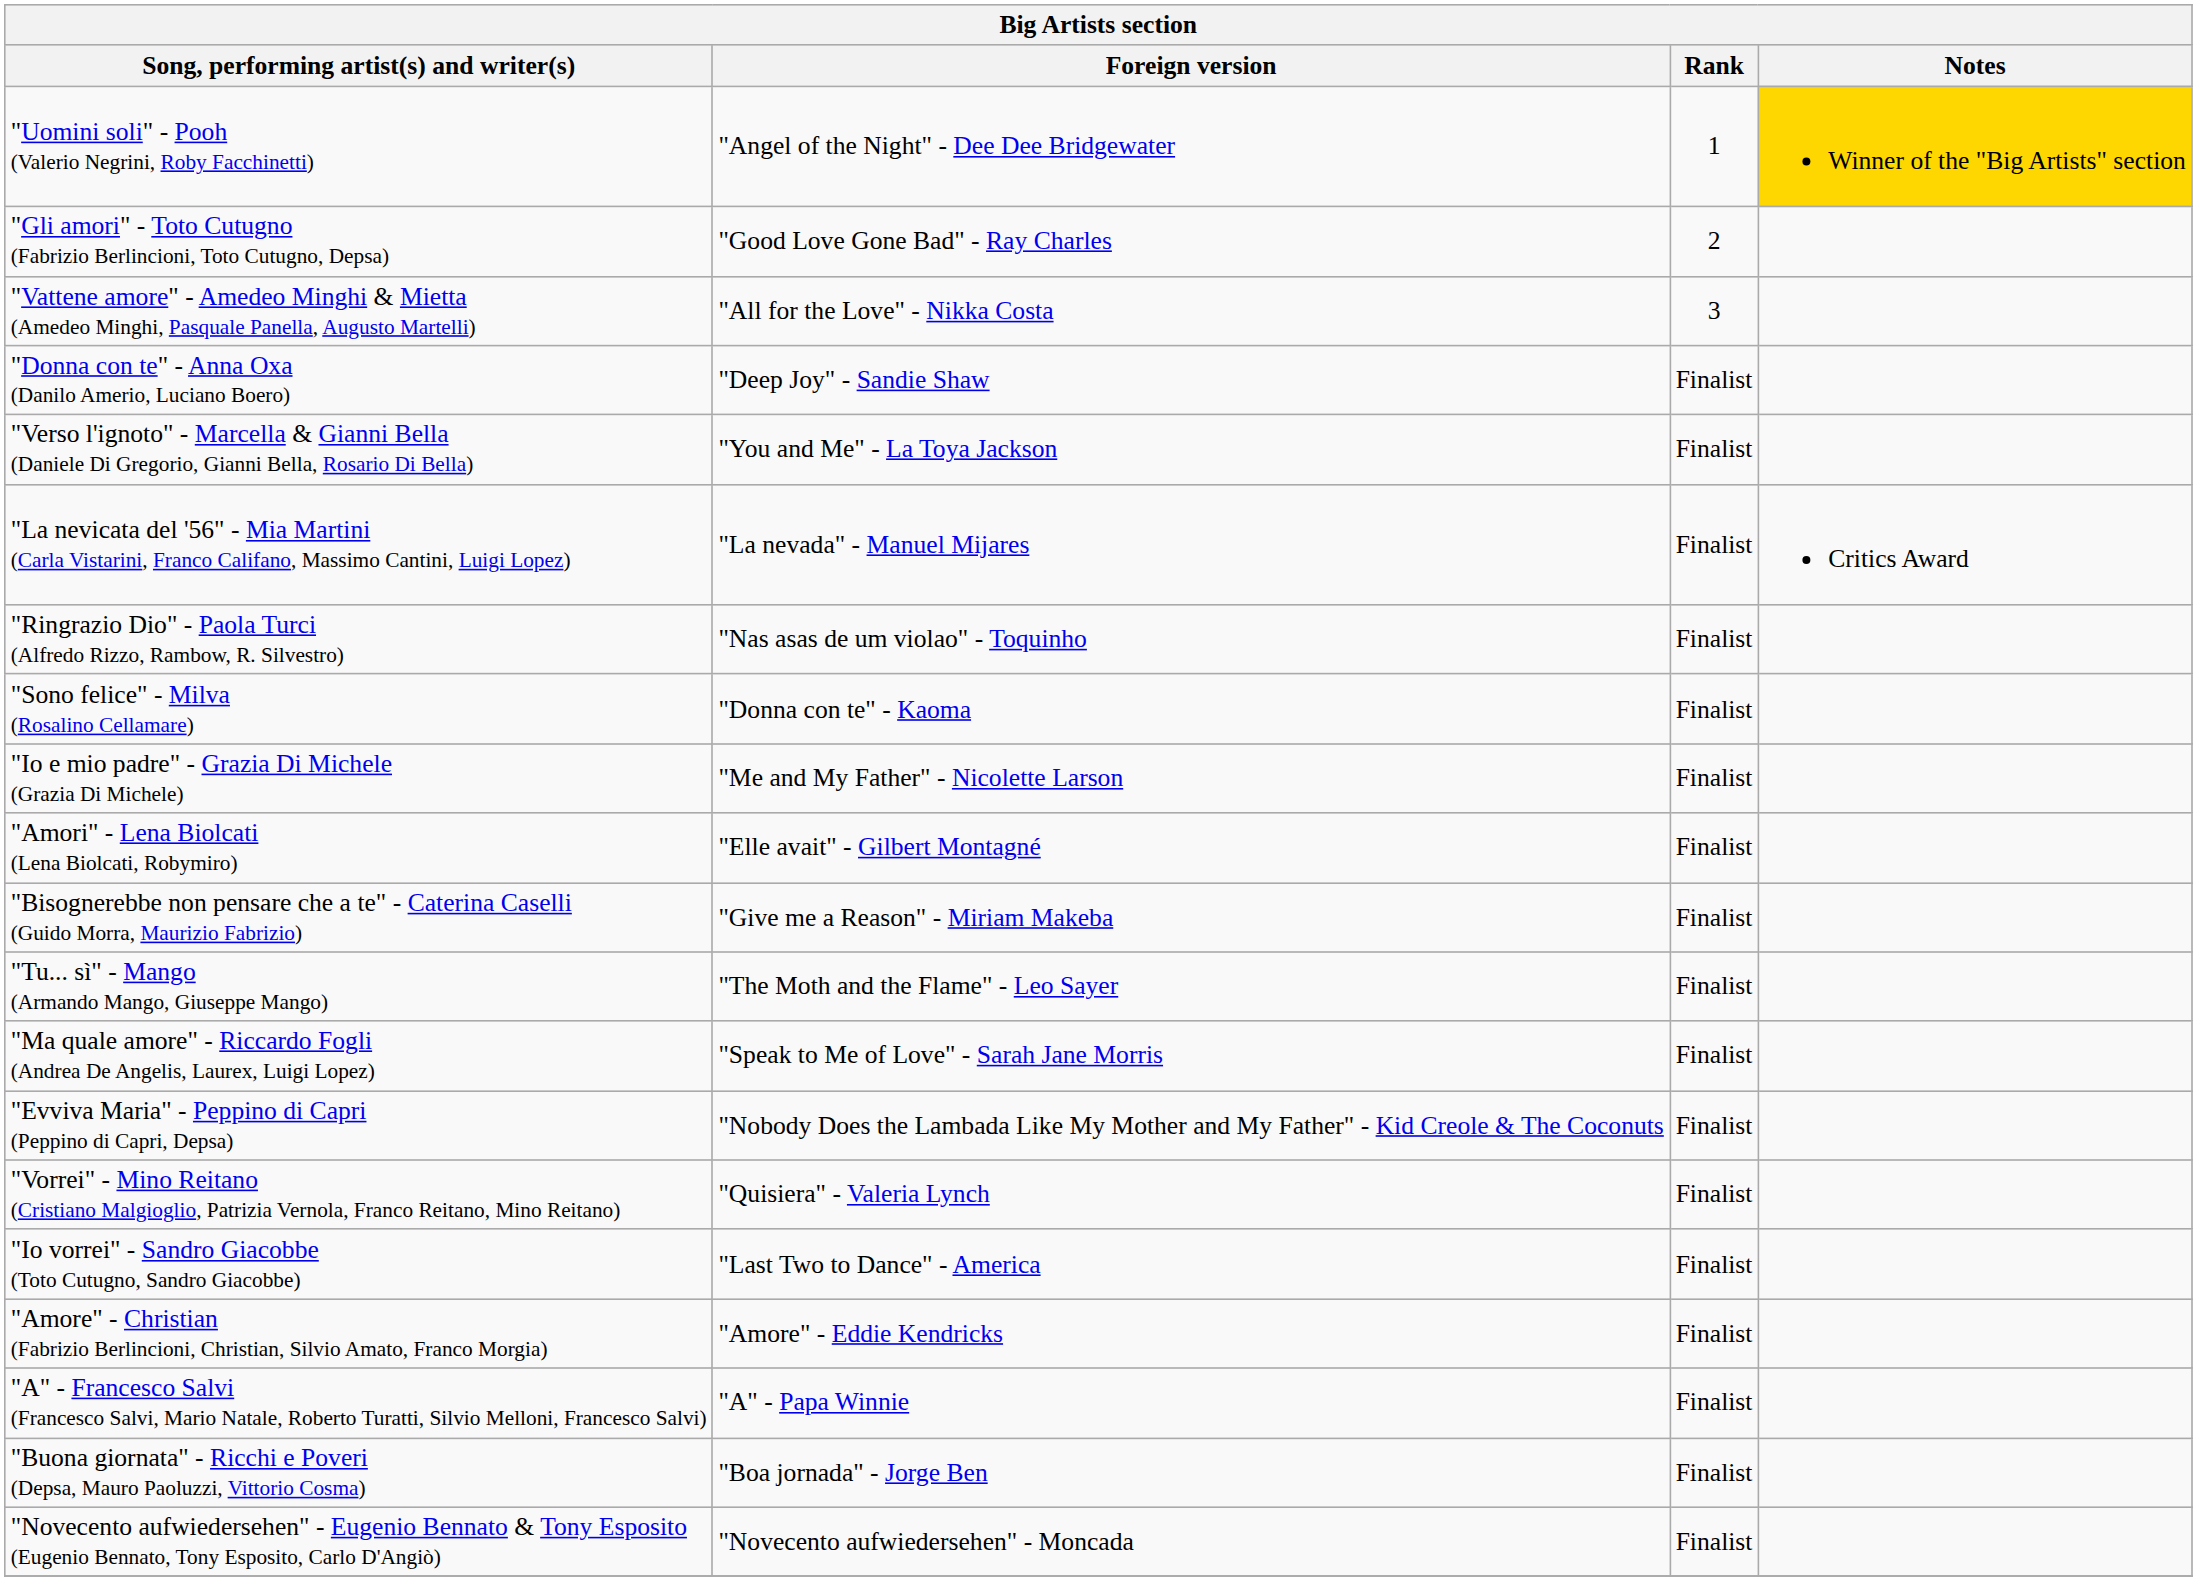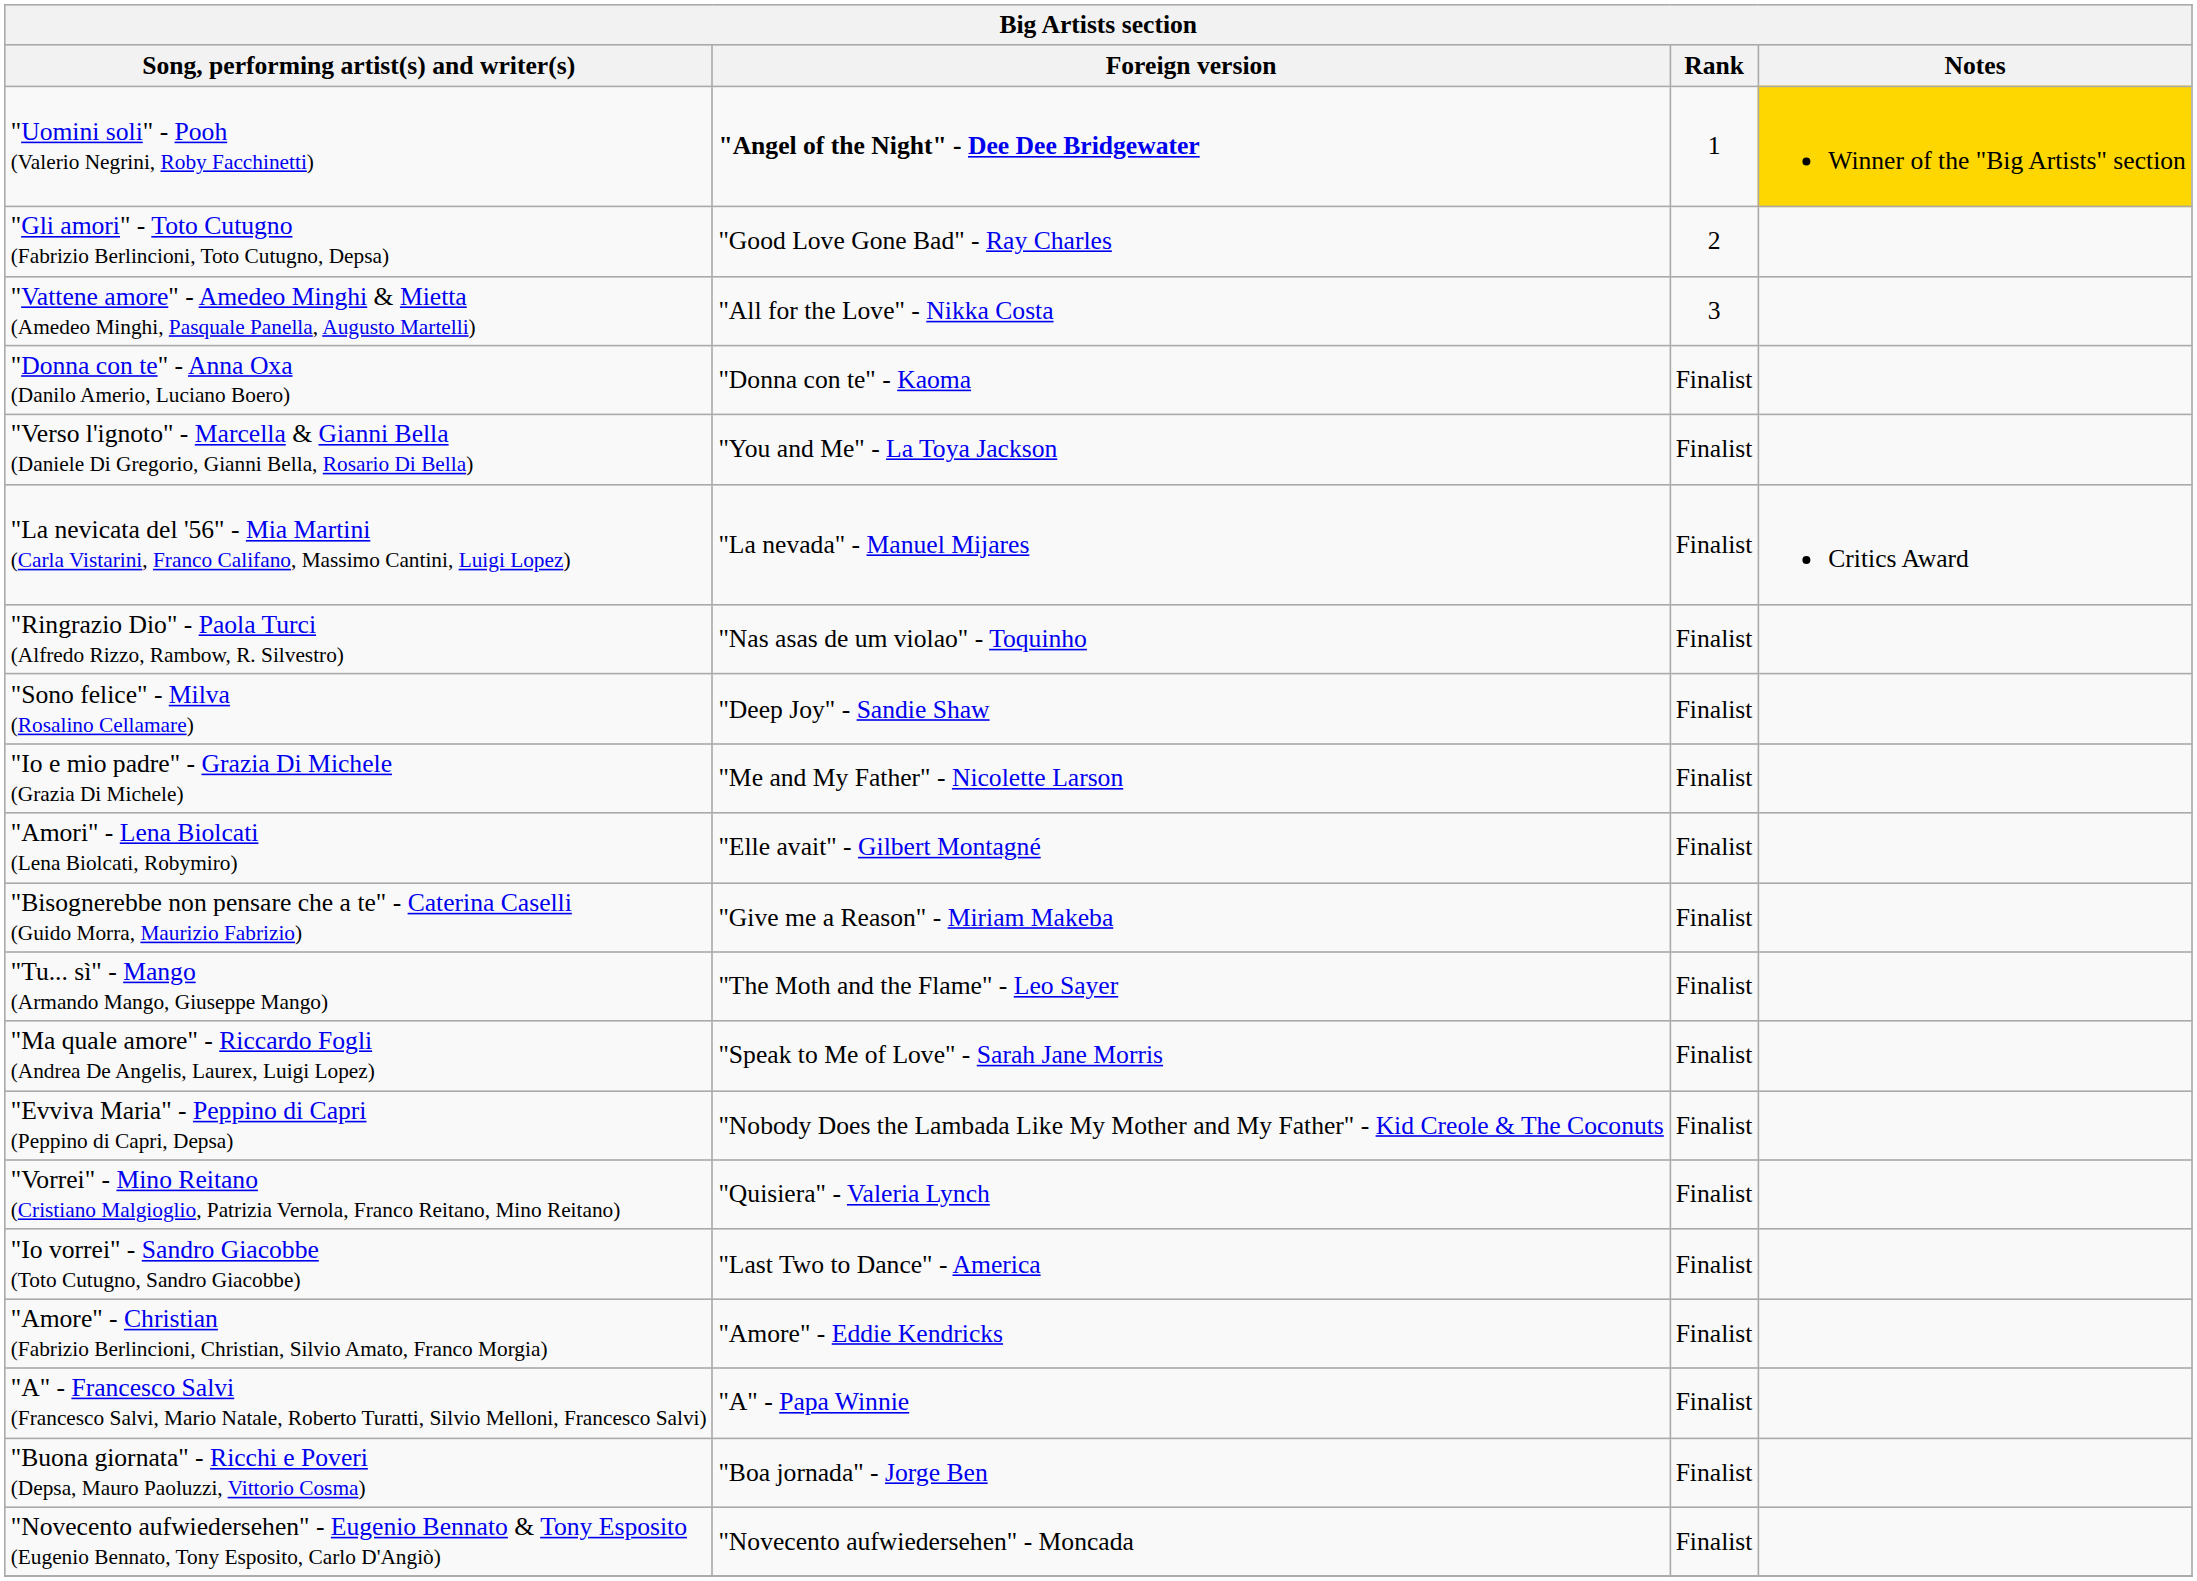"Uomini soli" - Pooh (Valerio Negrini, Roby Facchinetti) | Foreign version: normal -> bold
"Donna con te" - Anna Oxa (Danilo Amerio, Luciano Boero) | Foreign version: "Deep Joy" - Sandie Shaw -> "Donna con te" - Kaoma
"Sono felice" - Milva (Rosalino Cellamare) | Foreign version: "Donna con te" - Kaoma -> "Deep Joy" - Sandie Shaw
